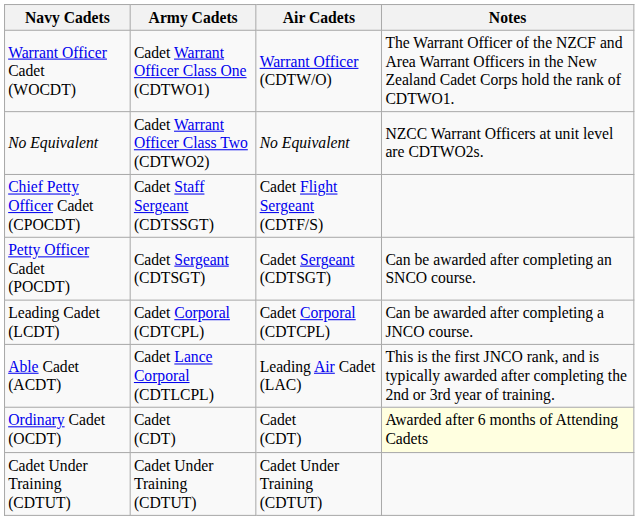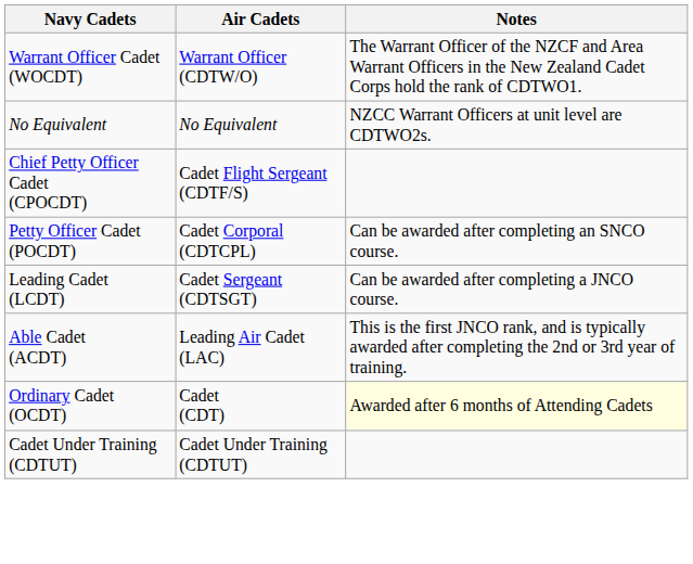- column: Army Cadets | Cadet Warrant Officer Class One (CDTWO1) | Cadet Warrant Officer Class Two (CDTWO2) | Cadet Staff Sergeant (CDTSSGT) | Cadet Sergeant (CDTSGT) | Cadet Corporal (CDTCPL) | Cadet Lance Corporal (CDTLCPL) | Cadet (CDT) | Cadet Under Training (CDTUT)
Petty Officer Cadet (POCDT) | Air Cadets: Cadet Sergeant (CDTSGT) -> Cadet Corporal (CDTCPL)
Leading Cadet (LCDT) | Air Cadets: Cadet Corporal (CDTCPL) -> Cadet Sergeant (CDTSGT)
